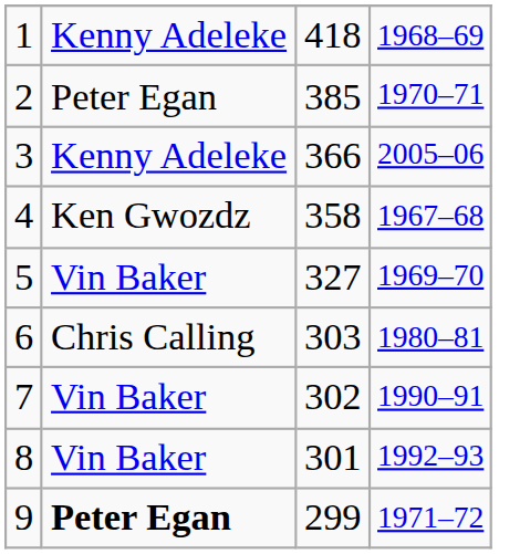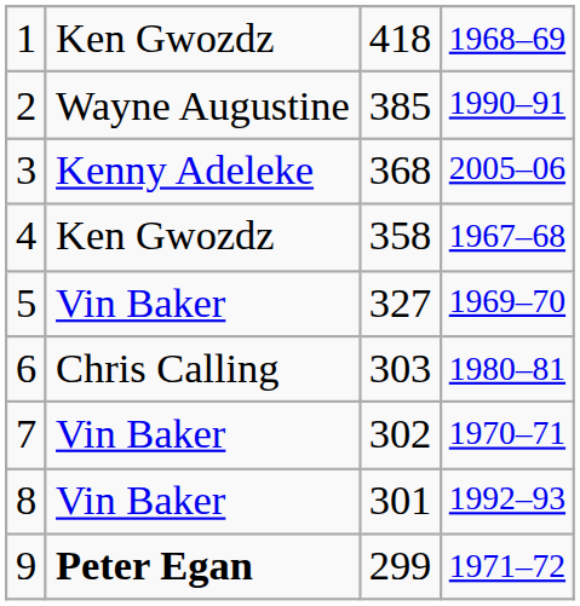1 | column 2: Kenny Adeleke -> Ken Gwozdz
2 | column 2: Peter Egan -> Wayne Augustine
2 | column 4: 1970–71 -> 1990–91
3 | column 3: 366 -> 368
7 | column 4: 1990–91 -> 1970–71
